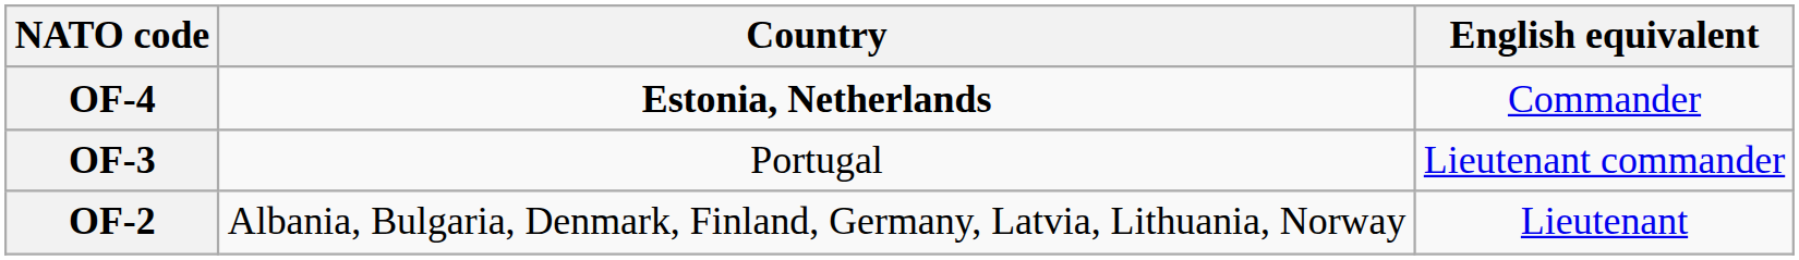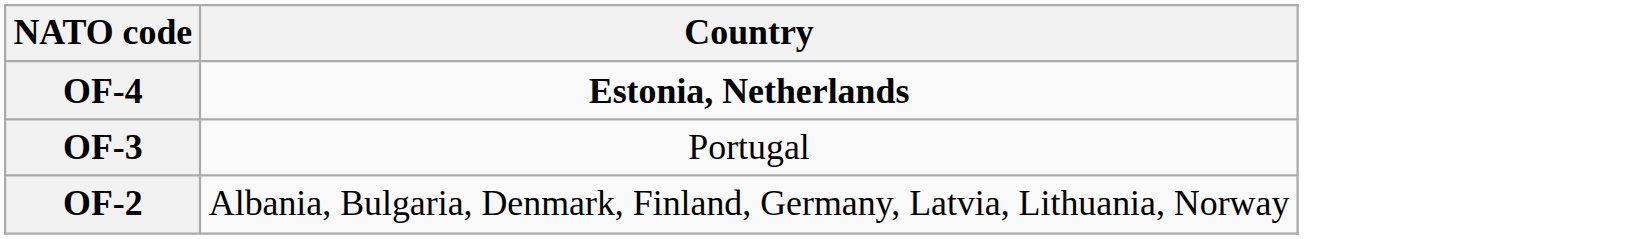- column: English equivalent | Commander | Lieutenant commander | Lieutenant
